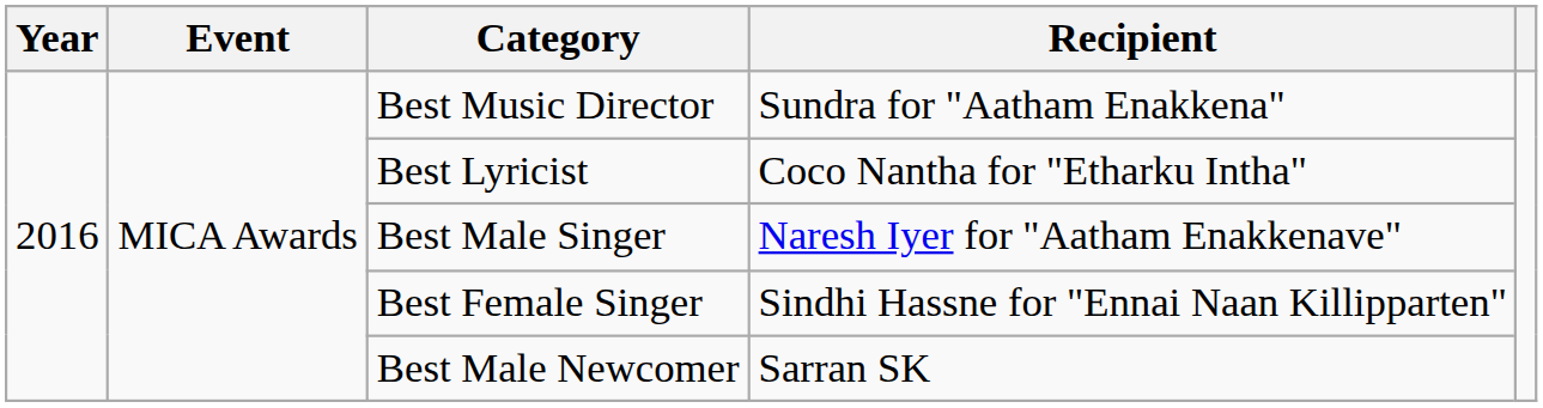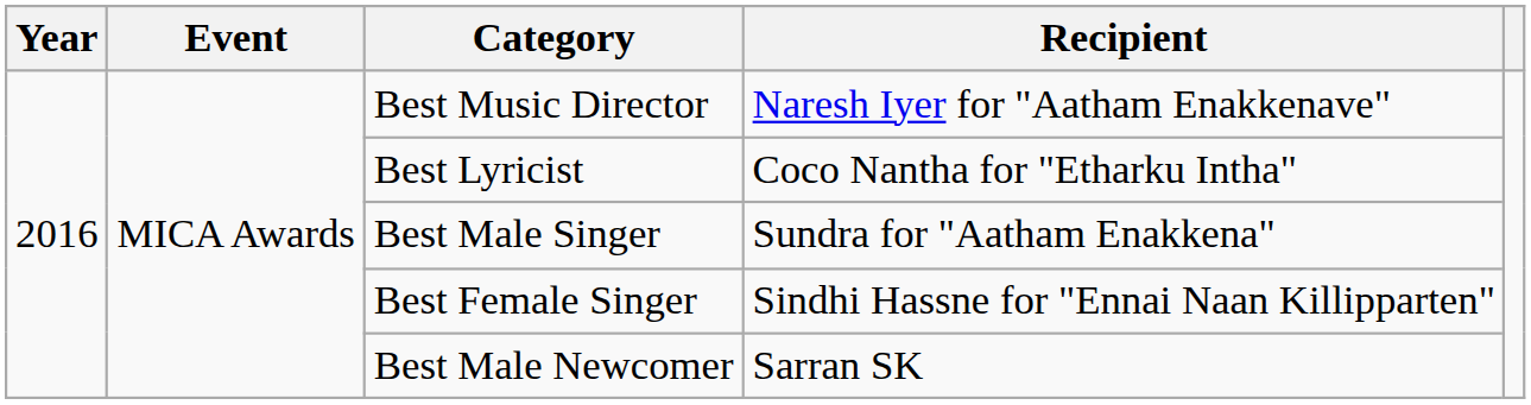Best Music Director | Recipient: Sundra for "Aatham Enakkena" -> Naresh Iyer for "Aatham Enakkenave"
Best Male Singer | Recipient: Naresh Iyer for "Aatham Enakkenave" -> Sundra for "Aatham Enakkena"
